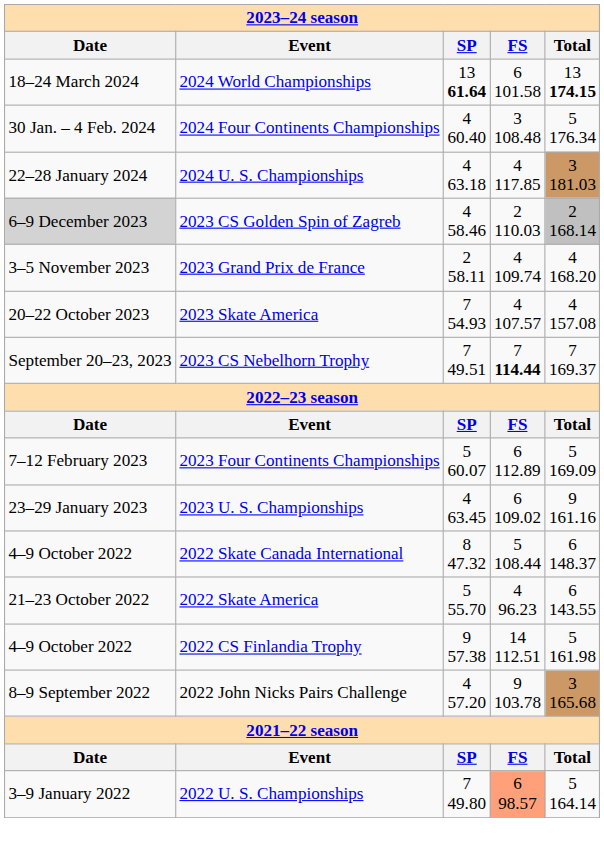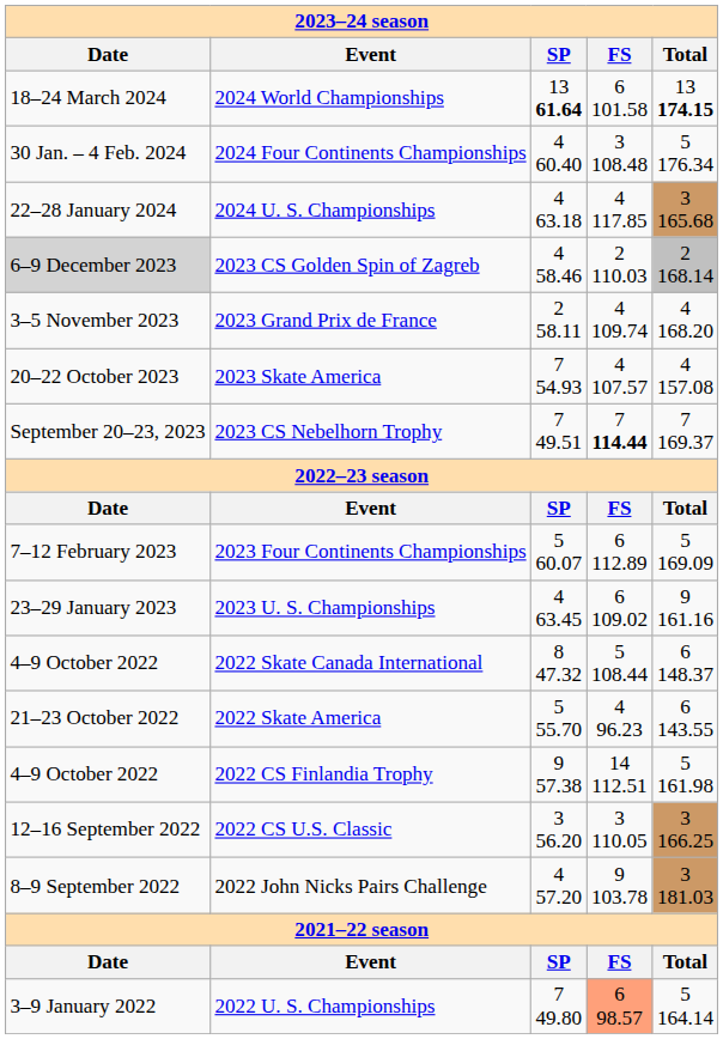2024 U. S. Championships | Total: 3 181.03 -> 3 165.68
+ row: 12–16 September 2022 | 2022 CS U.S. Classic | 3 56.20 | 3 110.05 | 3 166.25
2022 John Nicks Pairs Challenge | Total: 3 165.68 -> 3 181.03
